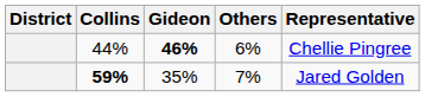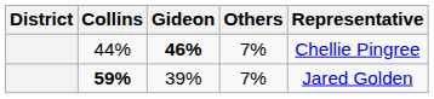44% | Others: 6% -> 7%
59% | Gideon: 35% -> 39%
